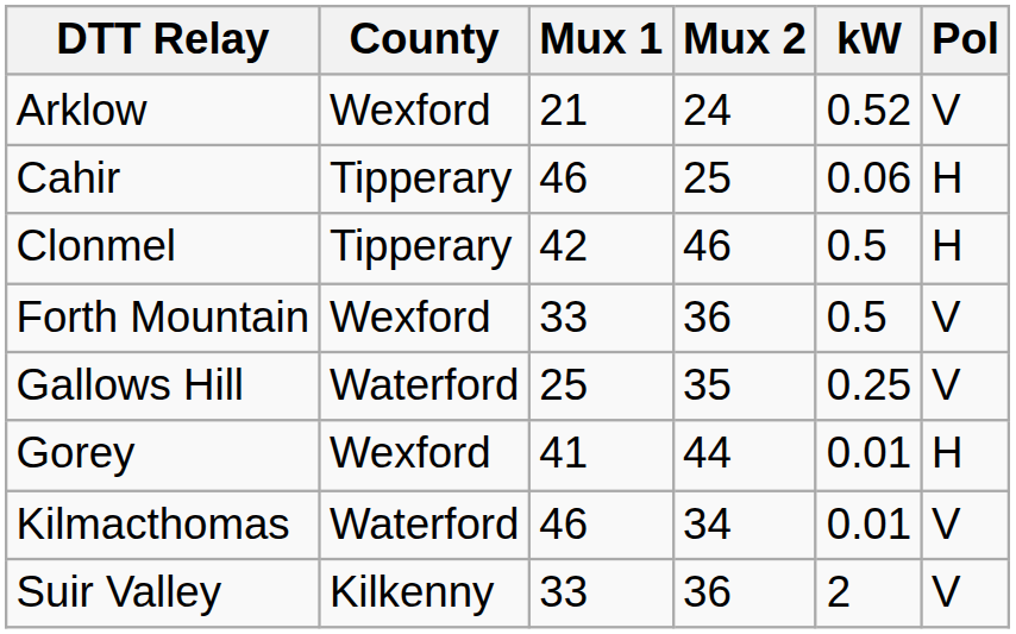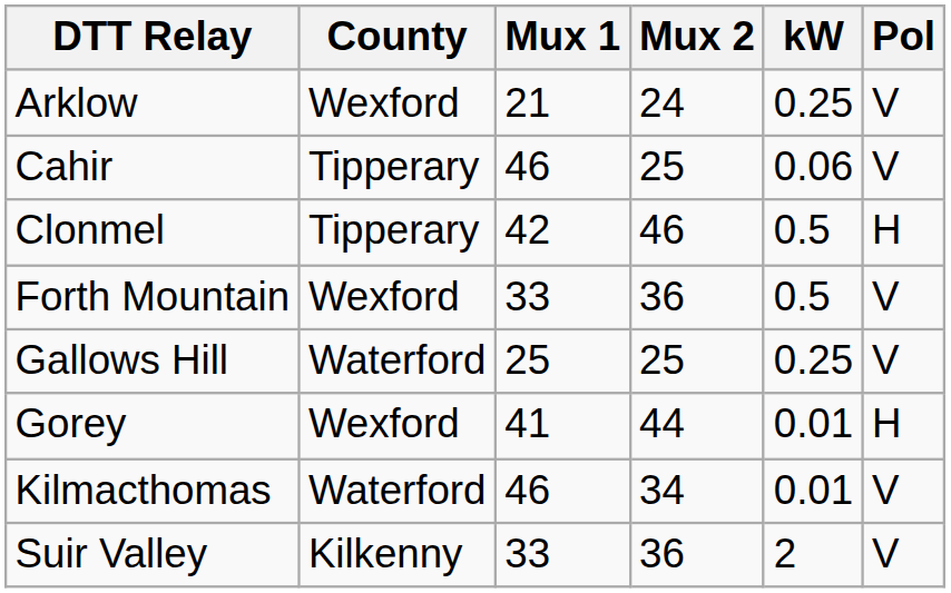Arklow | kW: 0.52 -> 0.25
Cahir | Pol: H -> V
Gallows Hill | Mux 2: 35 -> 25
